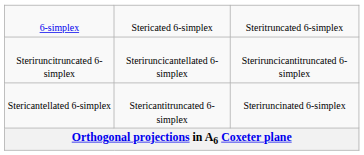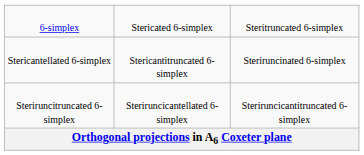rows swapped: Stericantellated 6-simplex <-> Steriruncitruncated 6-simplex
